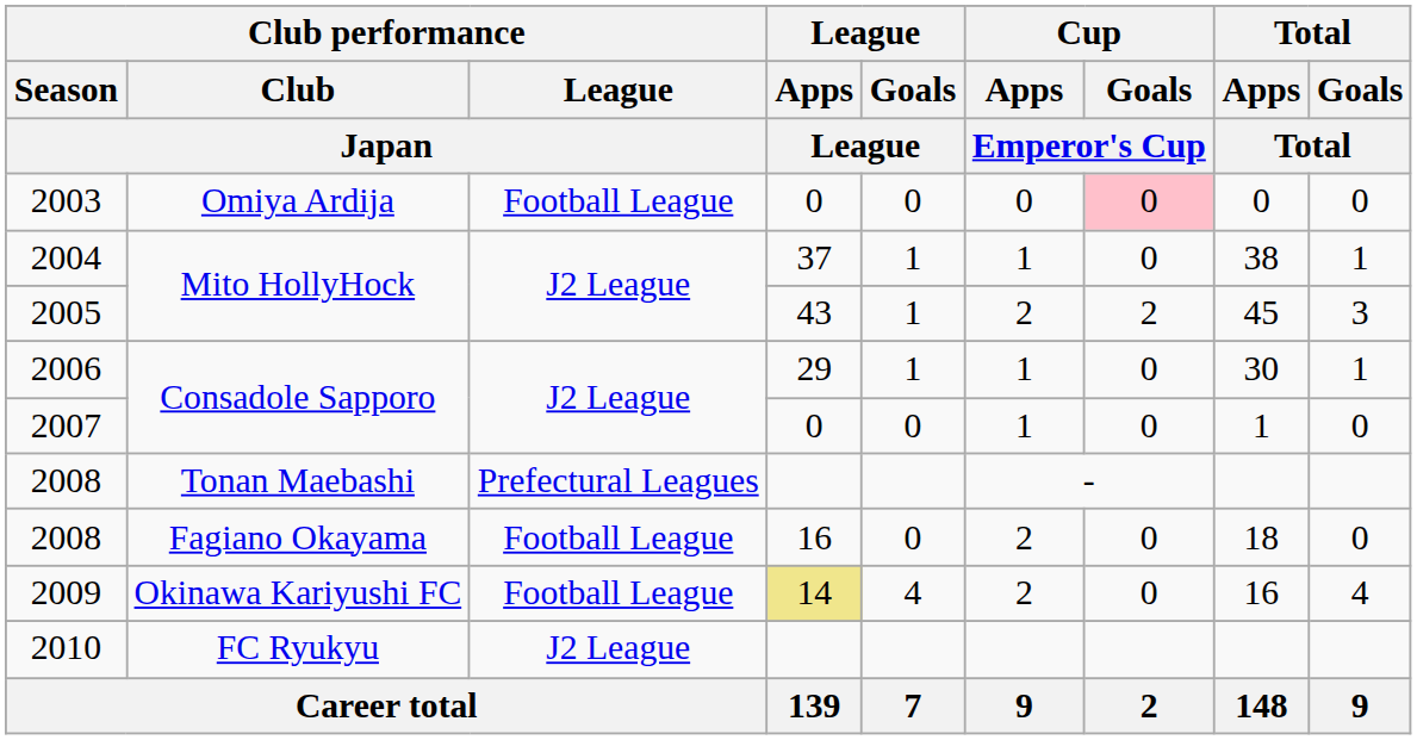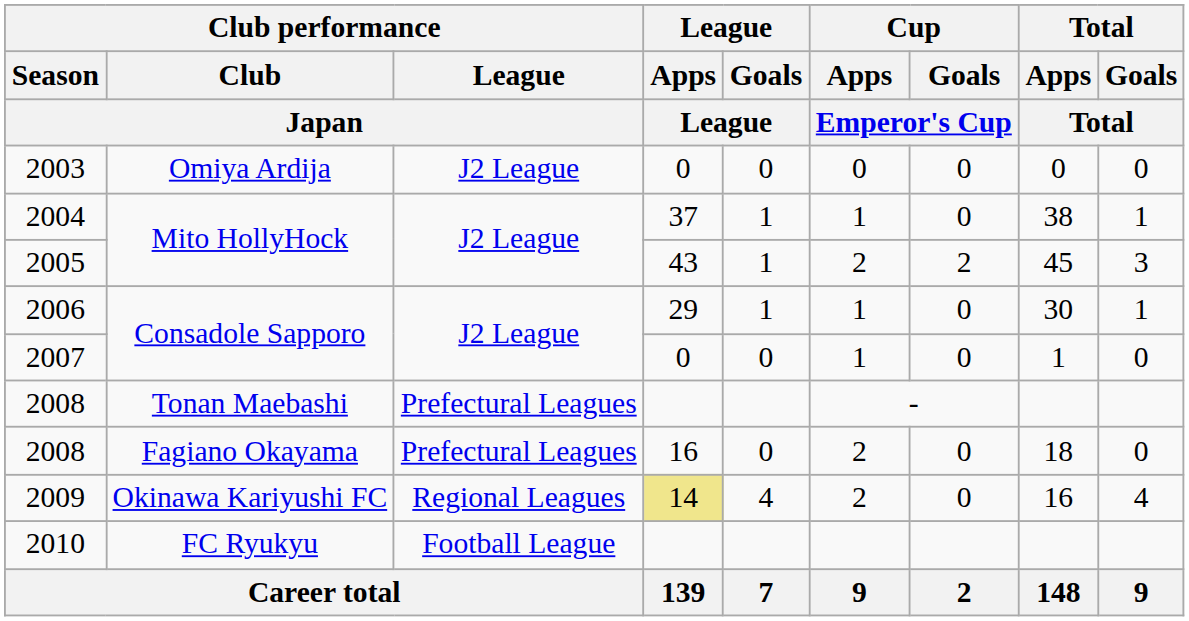2003 | Club performance / League / Japan: Football League -> J2 League
2003 | Cup / Goals / Emperor's Cup: pink background -> no background
2008 / Fagiano Okayama | Club performance / League / Japan: Football League -> Prefectural Leagues
2009 | Club performance / League / Japan: Football League -> Regional Leagues
2010 | Club performance / League / Japan: J2 League -> Football League
